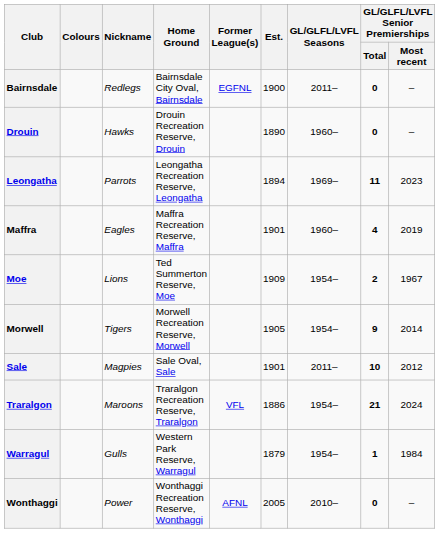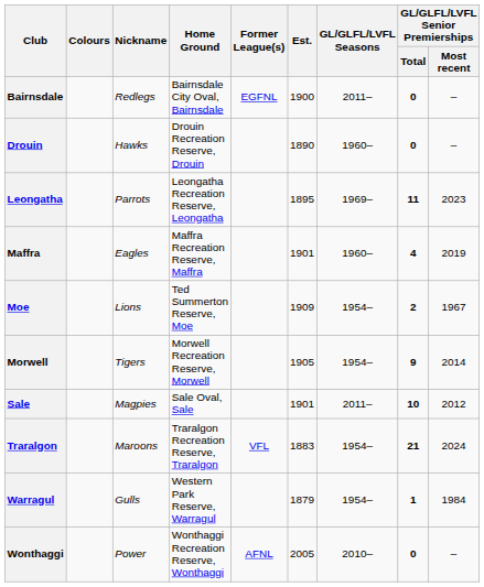Leongatha | Est.: 1894 -> 1895
Traralgon | Est.: 1886 -> 1883
